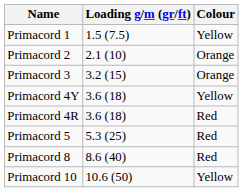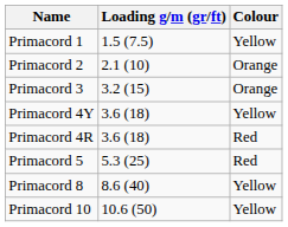Primacord 8 | Colour: Red -> Yellow
